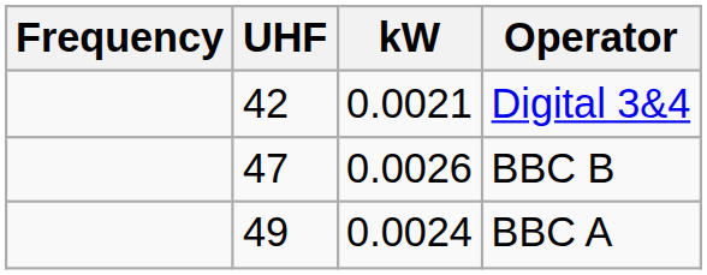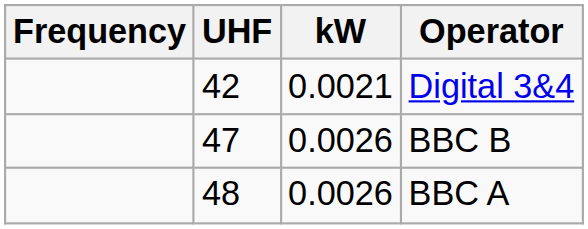BBC A | UHF: 49 -> 48
BBC A | kW: 0.0024 -> 0.0026
